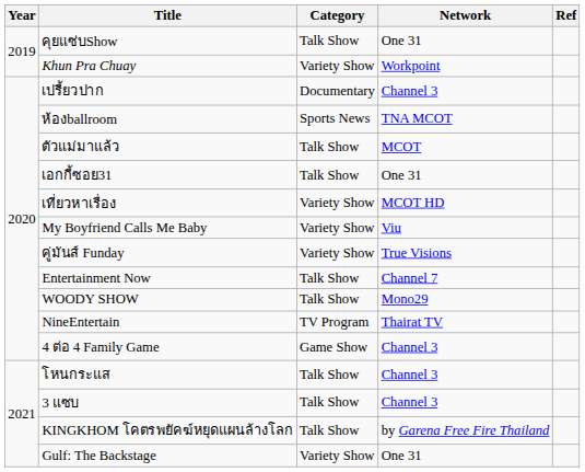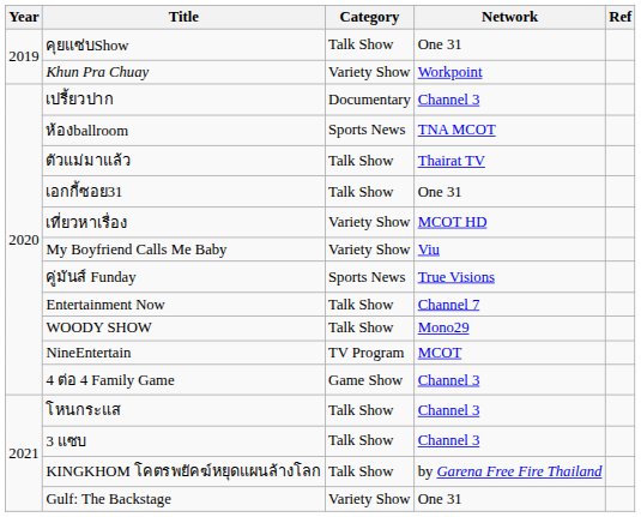ตัวแม่มาแล้ว | Network: MCOT -> Thairat TV
คู่มันส์ Funday | Category: Variety Show -> Sports News
NineEntertain | Network: Thairat TV -> MCOT
